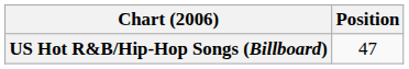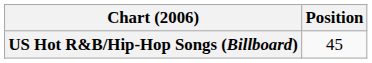US Hot R&B/Hip-Hop Songs (Billboard) | Position: 47 -> 45
